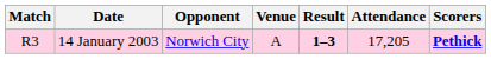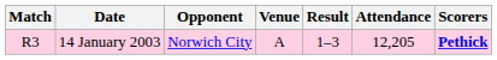14 January 2003 | Result: bold -> normal
14 January 2003 | Attendance: 17,205 -> 12,205
